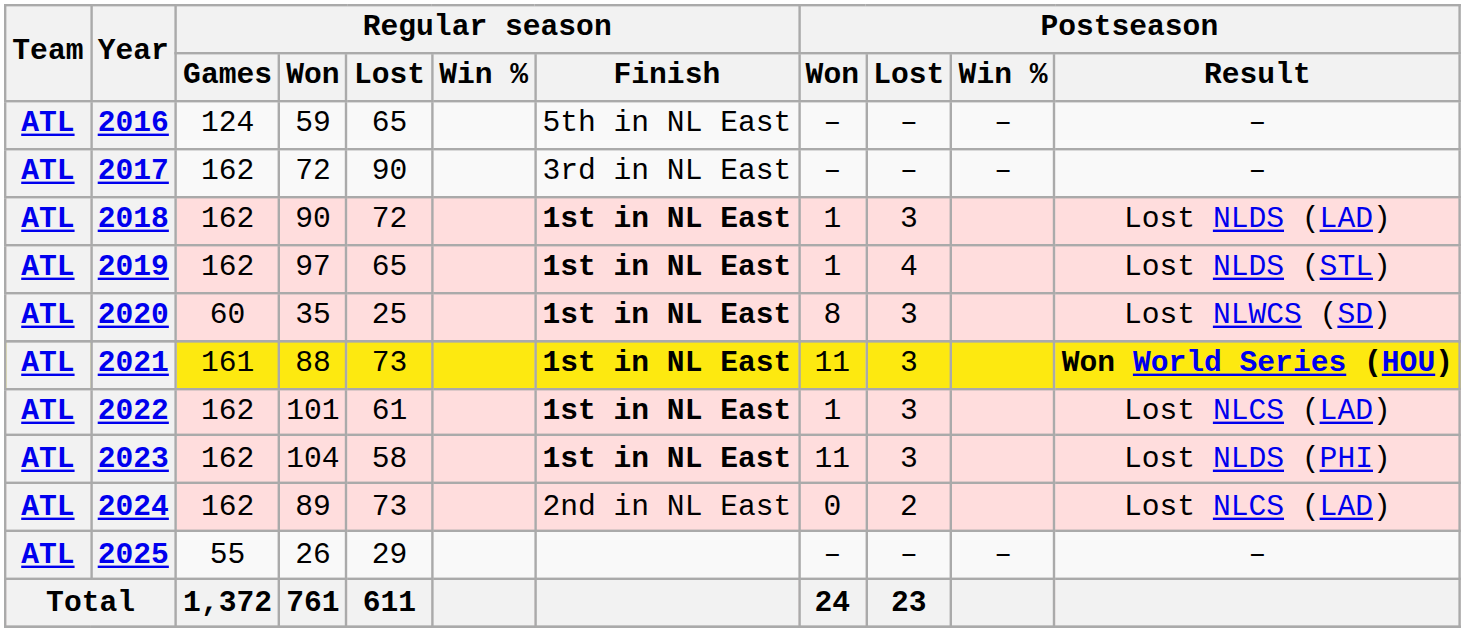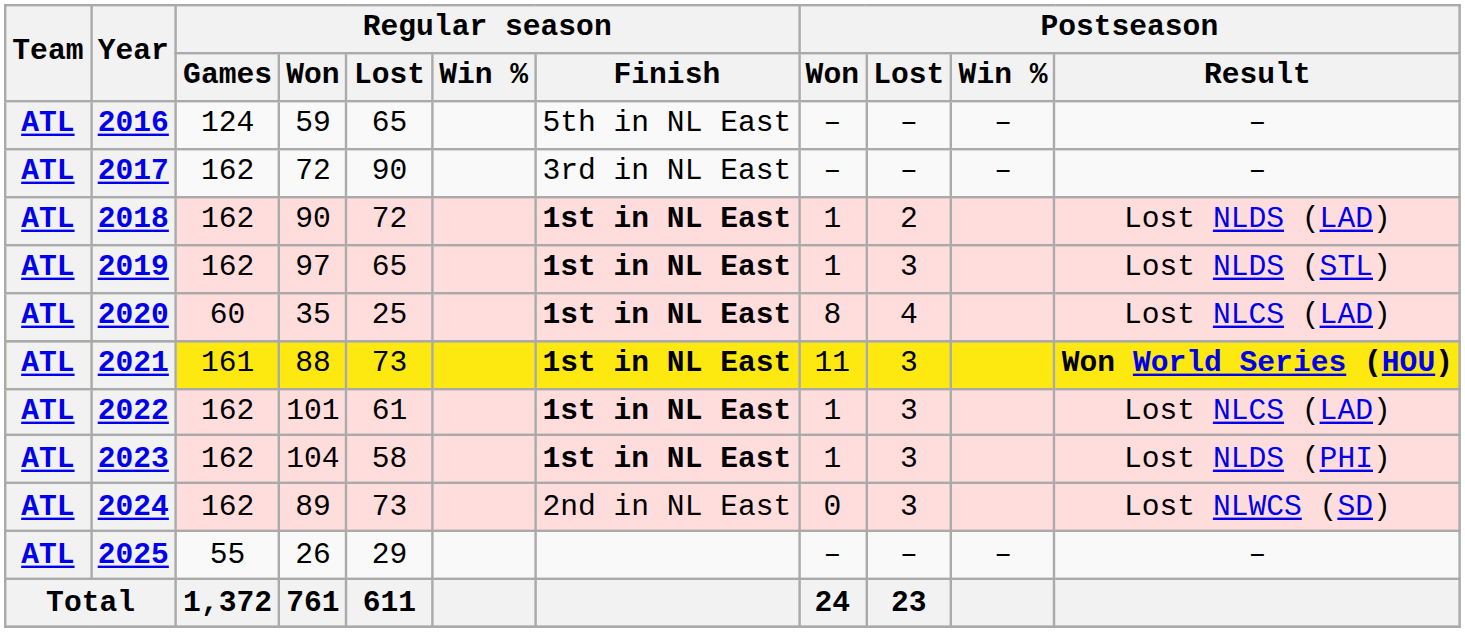2018 | Postseason / Lost: 3 -> 2
2019 | Postseason / Lost: 4 -> 3
2020 | Postseason / Lost: 3 -> 4
2020 | Postseason / Result: Lost NLWCS (SD) -> Lost NLCS (LAD)
2023 | Postseason / Won: 11 -> 1
2024 | Postseason / Lost: 2 -> 3
2024 | Postseason / Result: Lost NLCS (LAD) -> Lost NLWCS (SD)
